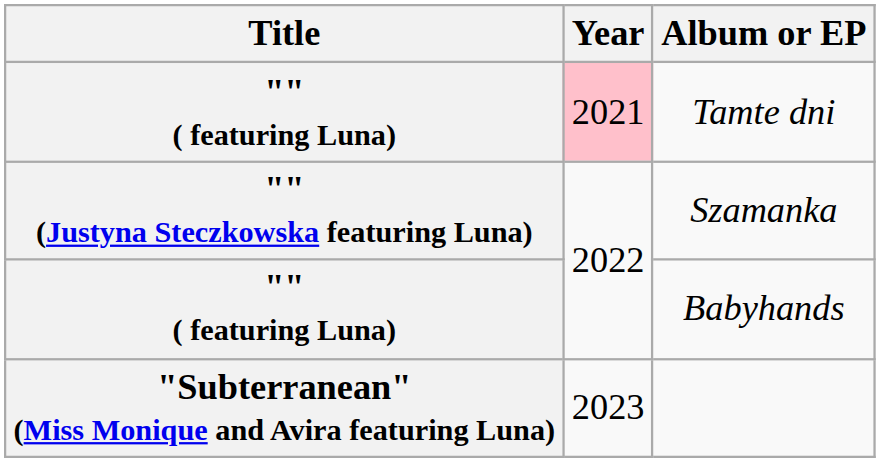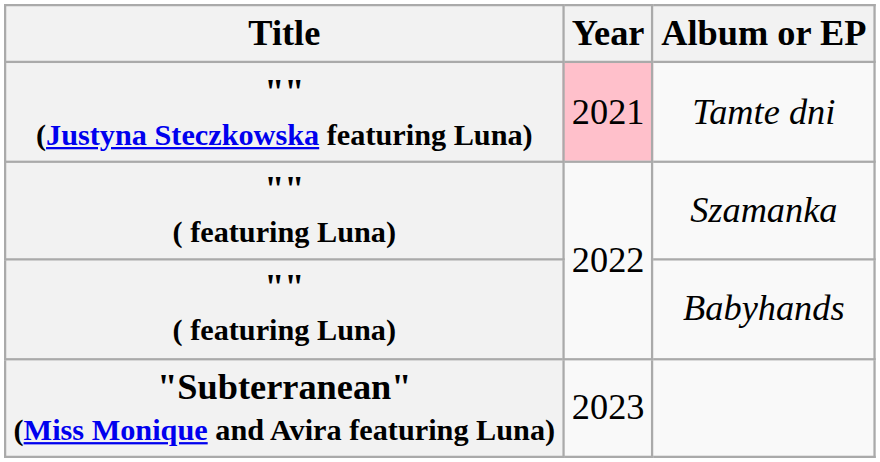Tamte dni | Title: "" ( featuring Luna) -> "" (Justyna Steczkowska featuring Luna)
Szamanka | Title: "" (Justyna Steczkowska featuring Luna) -> "" ( featuring Luna)
